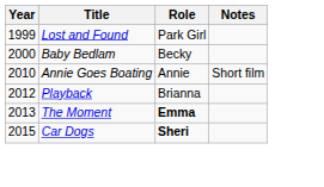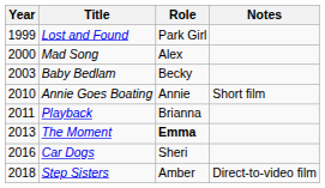+ row: 2000 | Mad Song | Alex
Baby Bedlam | Year: 2000 -> 2003
Playback | Year: 2012 -> 2011
Car Dogs | Year: 2015 -> 2016
Car Dogs | Role: bold -> normal
+ row: 2018 | Step Sisters | Amber | Direct-to-video film
